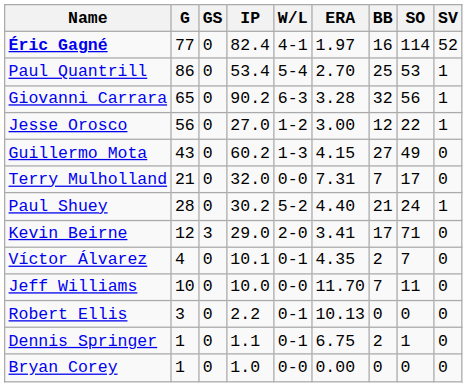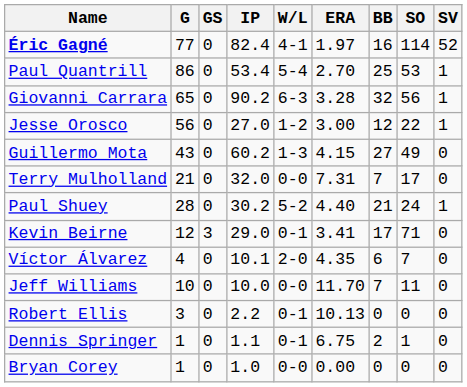Kevin Beirne | W/L: 2-0 -> 0-1
Víctor Álvarez | W/L: 0-1 -> 2-0
Víctor Álvarez | BB: 2 -> 6
